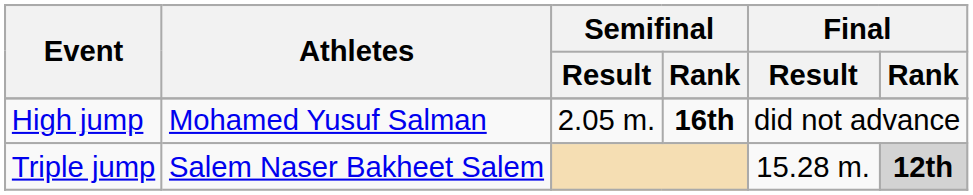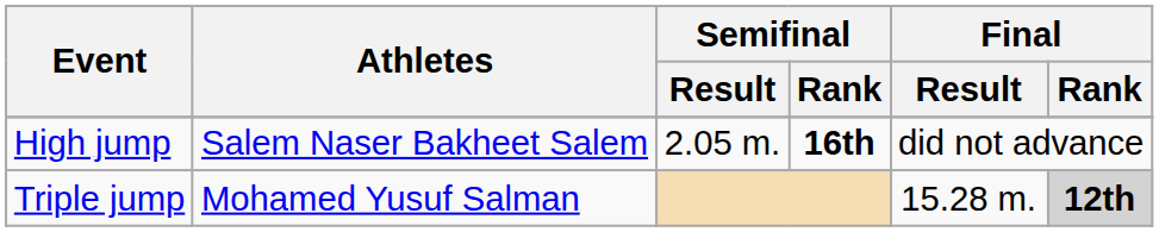High jump | Athletes: Mohamed Yusuf Salman -> Salem Naser Bakheet Salem
Triple jump | Athletes: Salem Naser Bakheet Salem -> Mohamed Yusuf Salman
